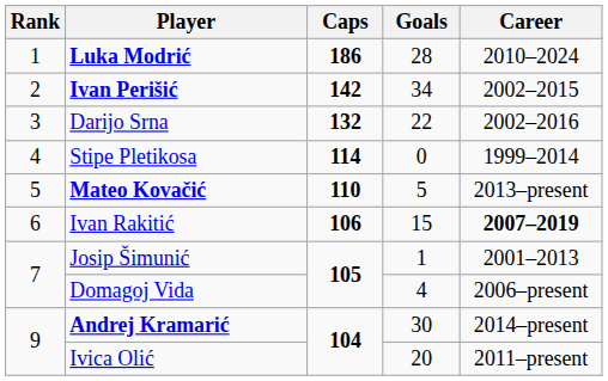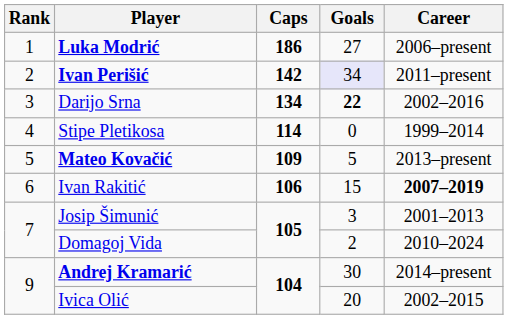Luka Modrić | Goals: 28 -> 27
Luka Modrić | Career: 2010–2024 -> 2006–present
Ivan Perišić | Goals: no background -> lavender background
Ivan Perišić | Career: 2002–2015 -> 2011–present
Darijo Srna | Caps: 132 -> 134
Darijo Srna | Goals: normal -> bold
Mateo Kovačić | Caps: 110 -> 109
Josip Šimunić | Goals: 1 -> 3
Domagoj Vida | Goals: 4 -> 2
Domagoj Vida | Career: 2006–present -> 2010–2024
Ivica Olić | Career: 2011–present -> 2002–2015
